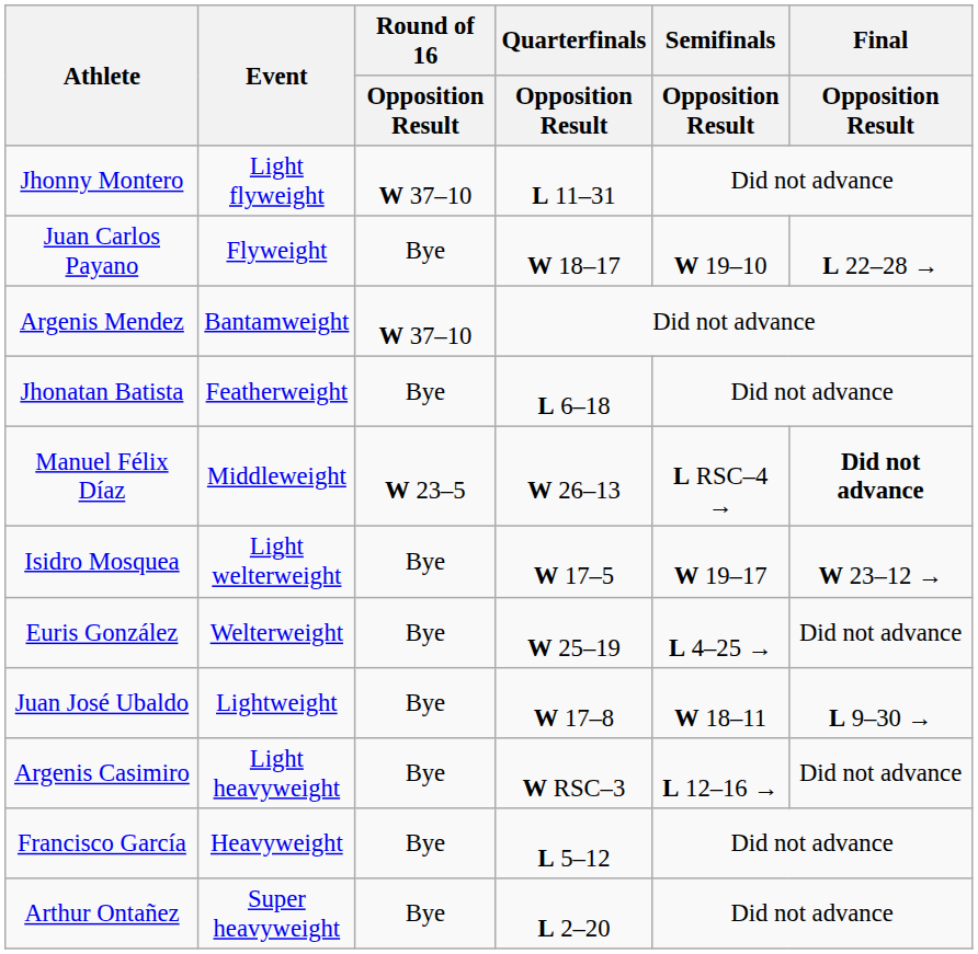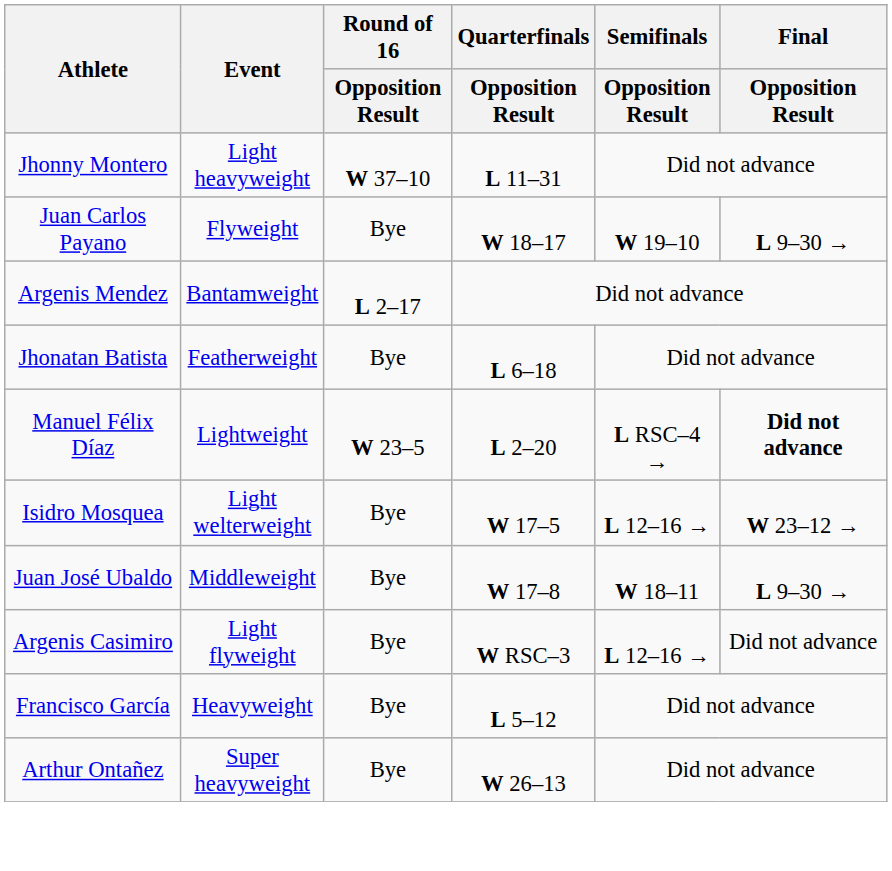Jhonny Montero | Event: Light flyweight -> Light heavyweight
Juan Carlos Payano | Final / Opposition Result: L 22–28 → -> L 9–30 →
Argenis Mendez | Round of 16 / Opposition Result: W 37–10 -> L 2–17
Manuel Félix Díaz | Event: Middleweight -> Lightweight
Manuel Félix Díaz | Quarterfinals / Opposition Result: W 26–13 -> L 2–20
Isidro Mosquea | Semifinals / Opposition Result: W 19–17 -> L 12–16 →
- row: Euris González | Welterweight | Bye | W 25–19 | L 4–25 → | Did not advance
Juan José Ubaldo | Event: Lightweight -> Middleweight
Argenis Casimiro | Event: Light heavyweight -> Light flyweight
Arthur Ontañez | Quarterfinals / Opposition Result: L 2–20 -> W 26–13
